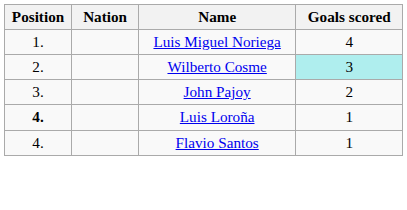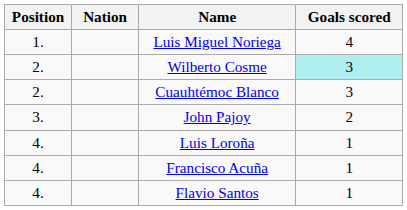+ row: 2. | Cuauhtémoc Blanco | 3
Luis Loroña | Position: bold -> normal
+ row: 4. | Francisco Acuña | 1
